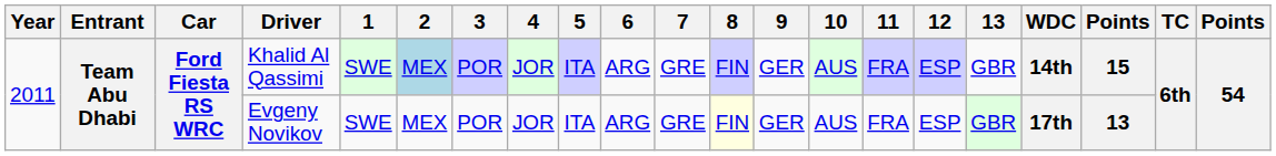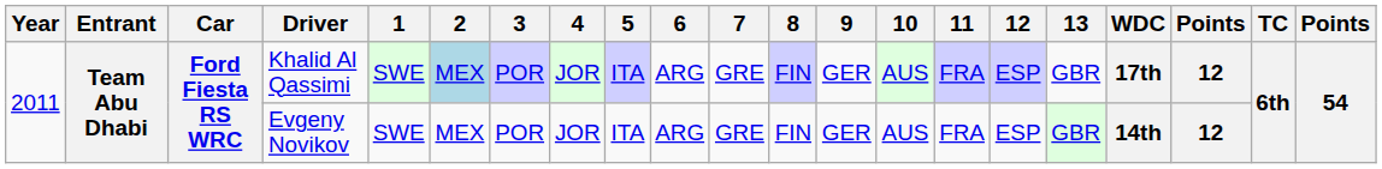Khalid Al Qassimi | WDC: 14th -> 17th
Khalid Al Qassimi | column 19: 15 -> 12
Evgeny Novikov | 8: lightyellow background -> no background
Evgeny Novikov | WDC: 17th -> 14th
Evgeny Novikov | column 19: 13 -> 12
